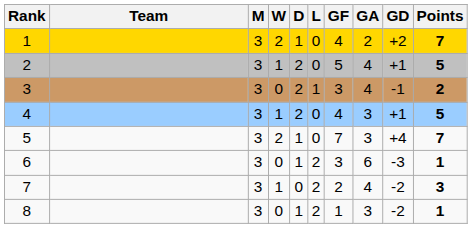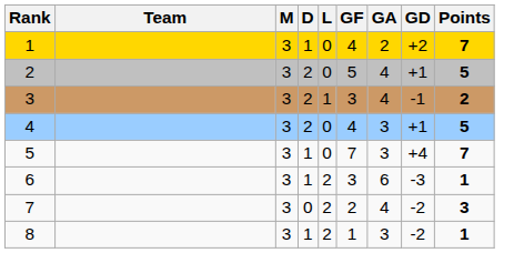- column: W | 2 | 1 | 0 | 1 | 2 | 0 | 1 | 0
